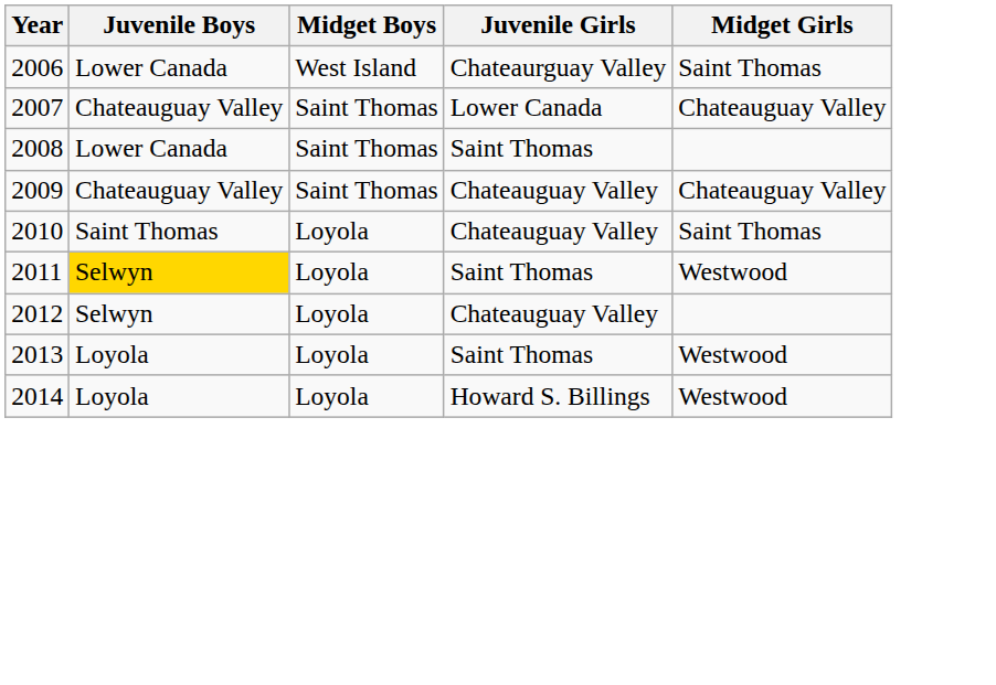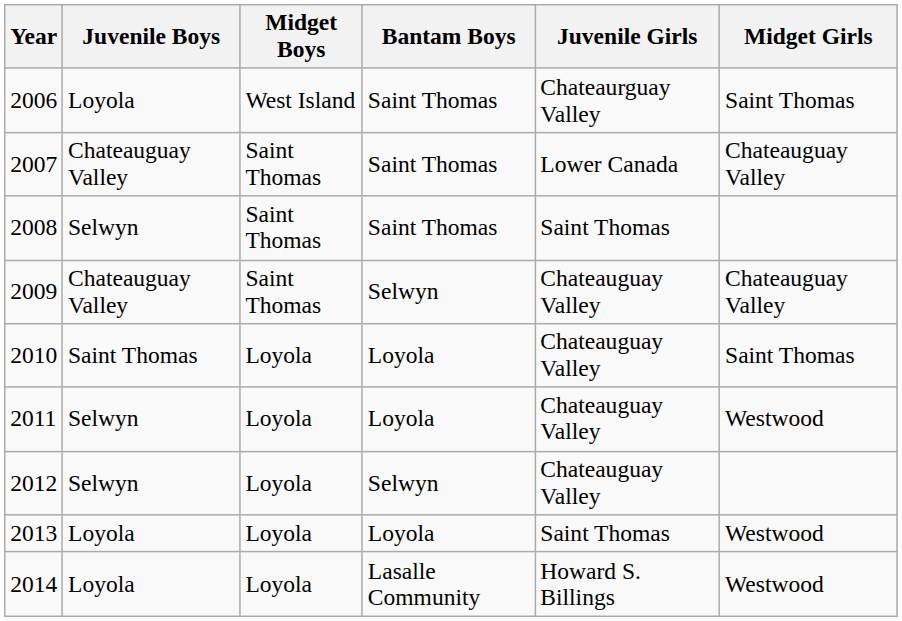+ column: Bantam Boys | Saint Thomas | Saint Thomas | Saint Thomas | Selwyn | Loyola | Loyola | Selwyn | Loyola | Lasalle Community
2006 | Juvenile Boys: Lower Canada -> Loyola
2008 | Juvenile Boys: Lower Canada -> Selwyn
2011 | Juvenile Boys: gold background -> no background
2011 | Juvenile Girls: Saint Thomas -> Chateauguay Valley
